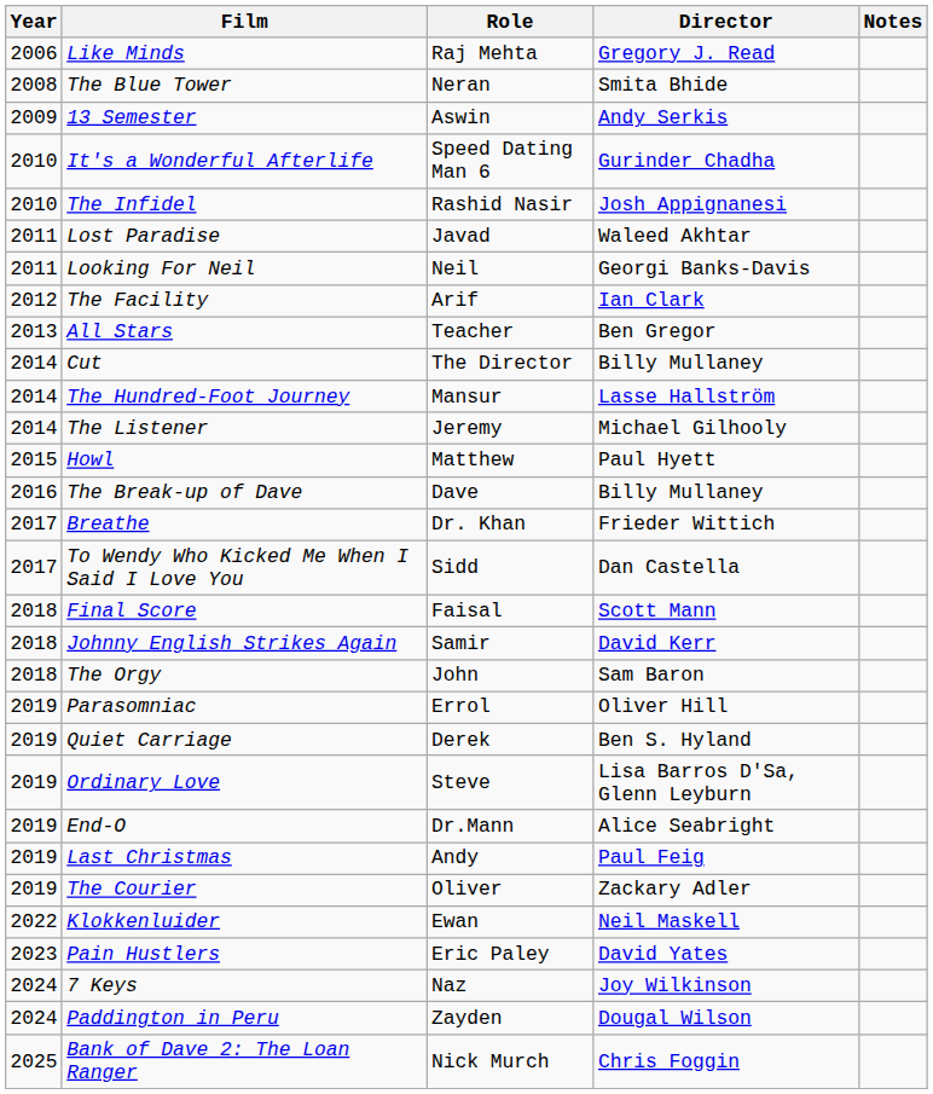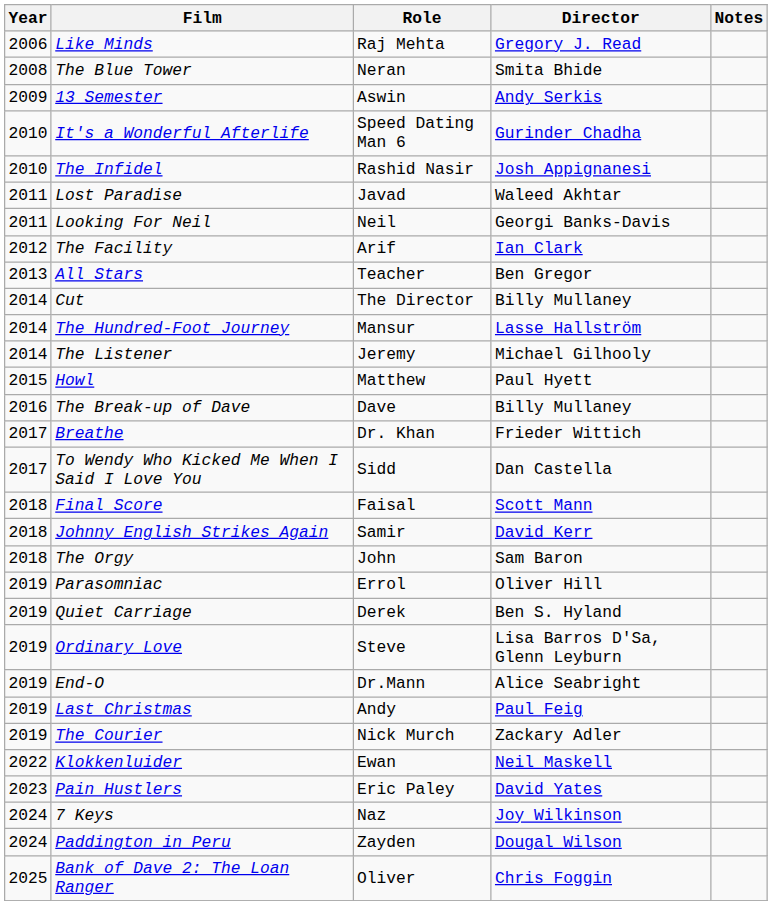The Courier | Role: Oliver -> Nick Murch
Bank of Dave 2: The Loan Ranger | Role: Nick Murch -> Oliver
